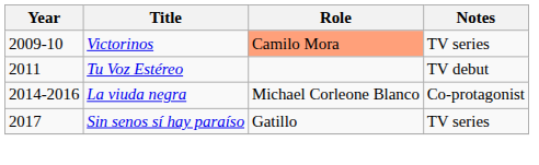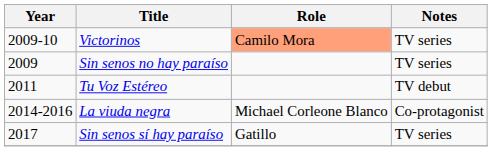+ row: 2009 | Sin senos no hay paraíso | TV series
